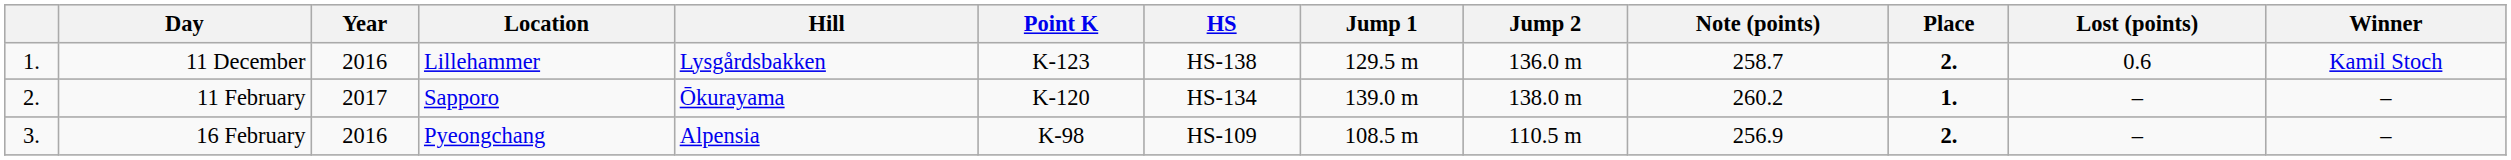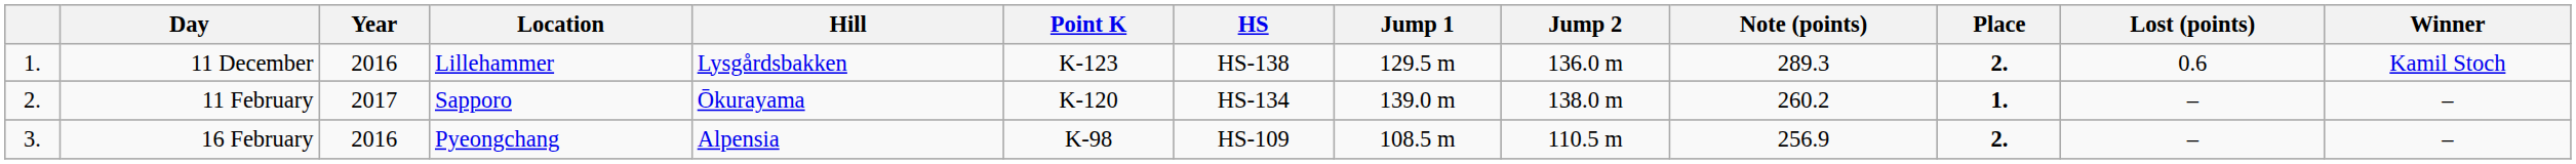11 December | Note (points): 258.7 -> 289.3
